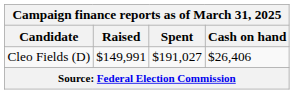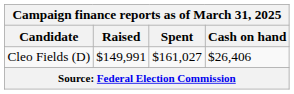Cleo Fields (D) | Spent: $191,027 -> $161,027
